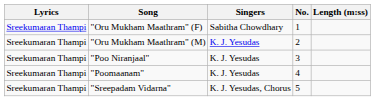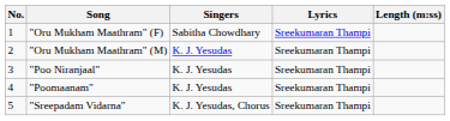columns swapped: No. <-> Lyrics
